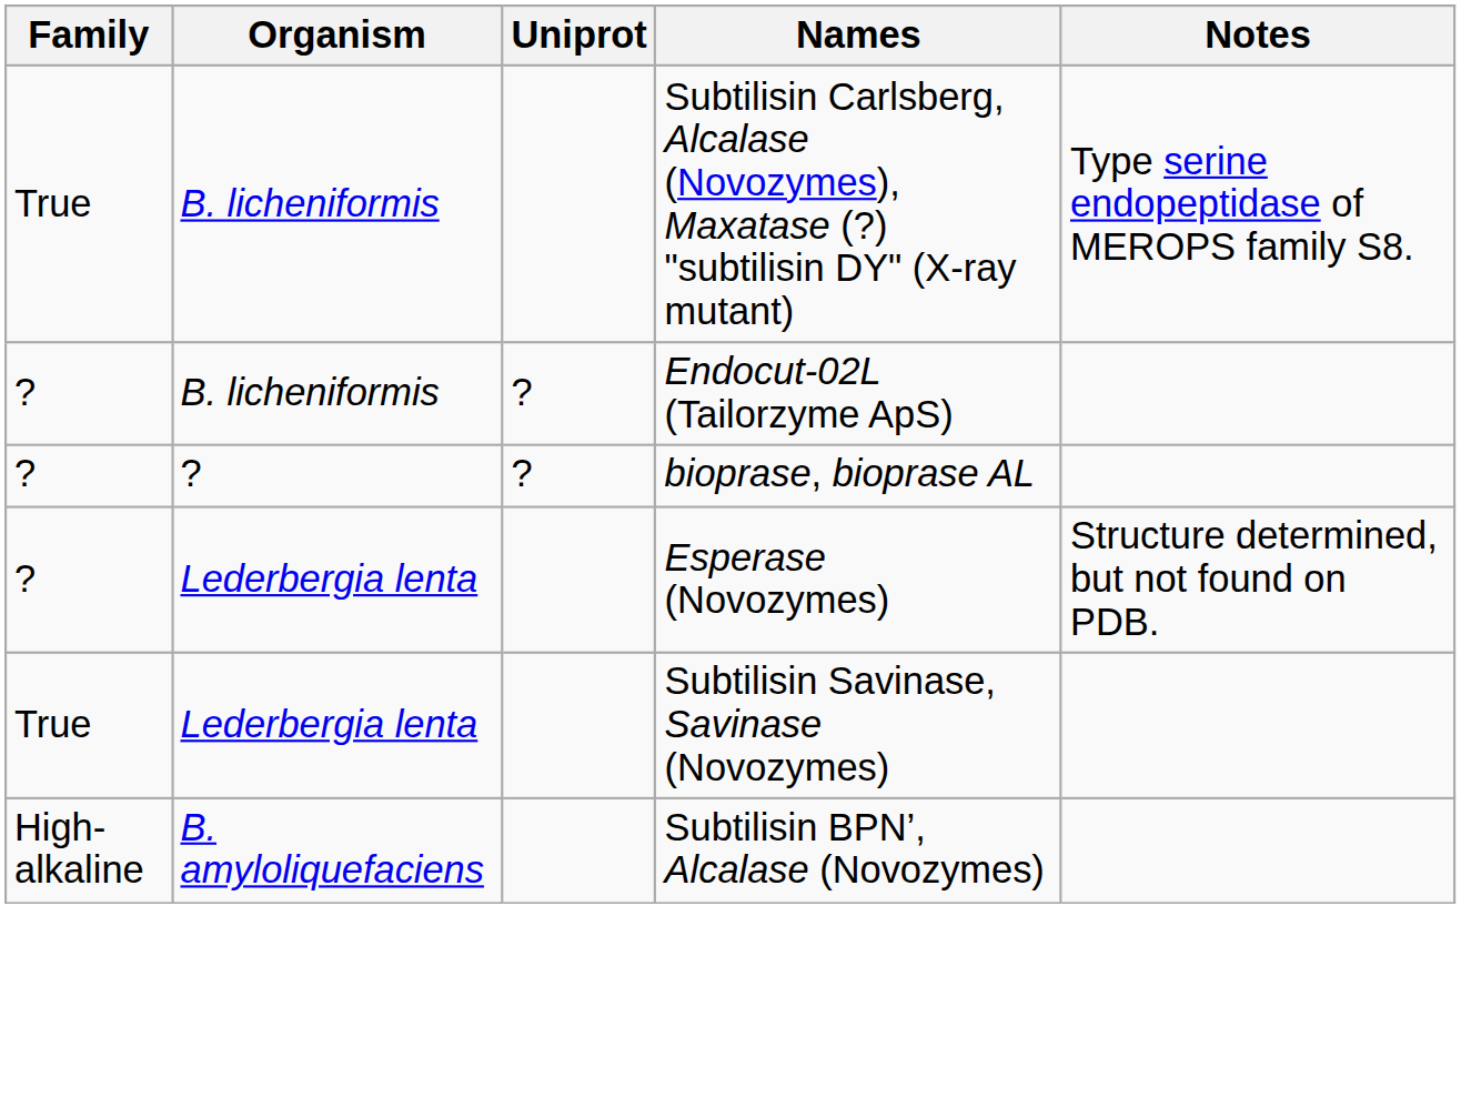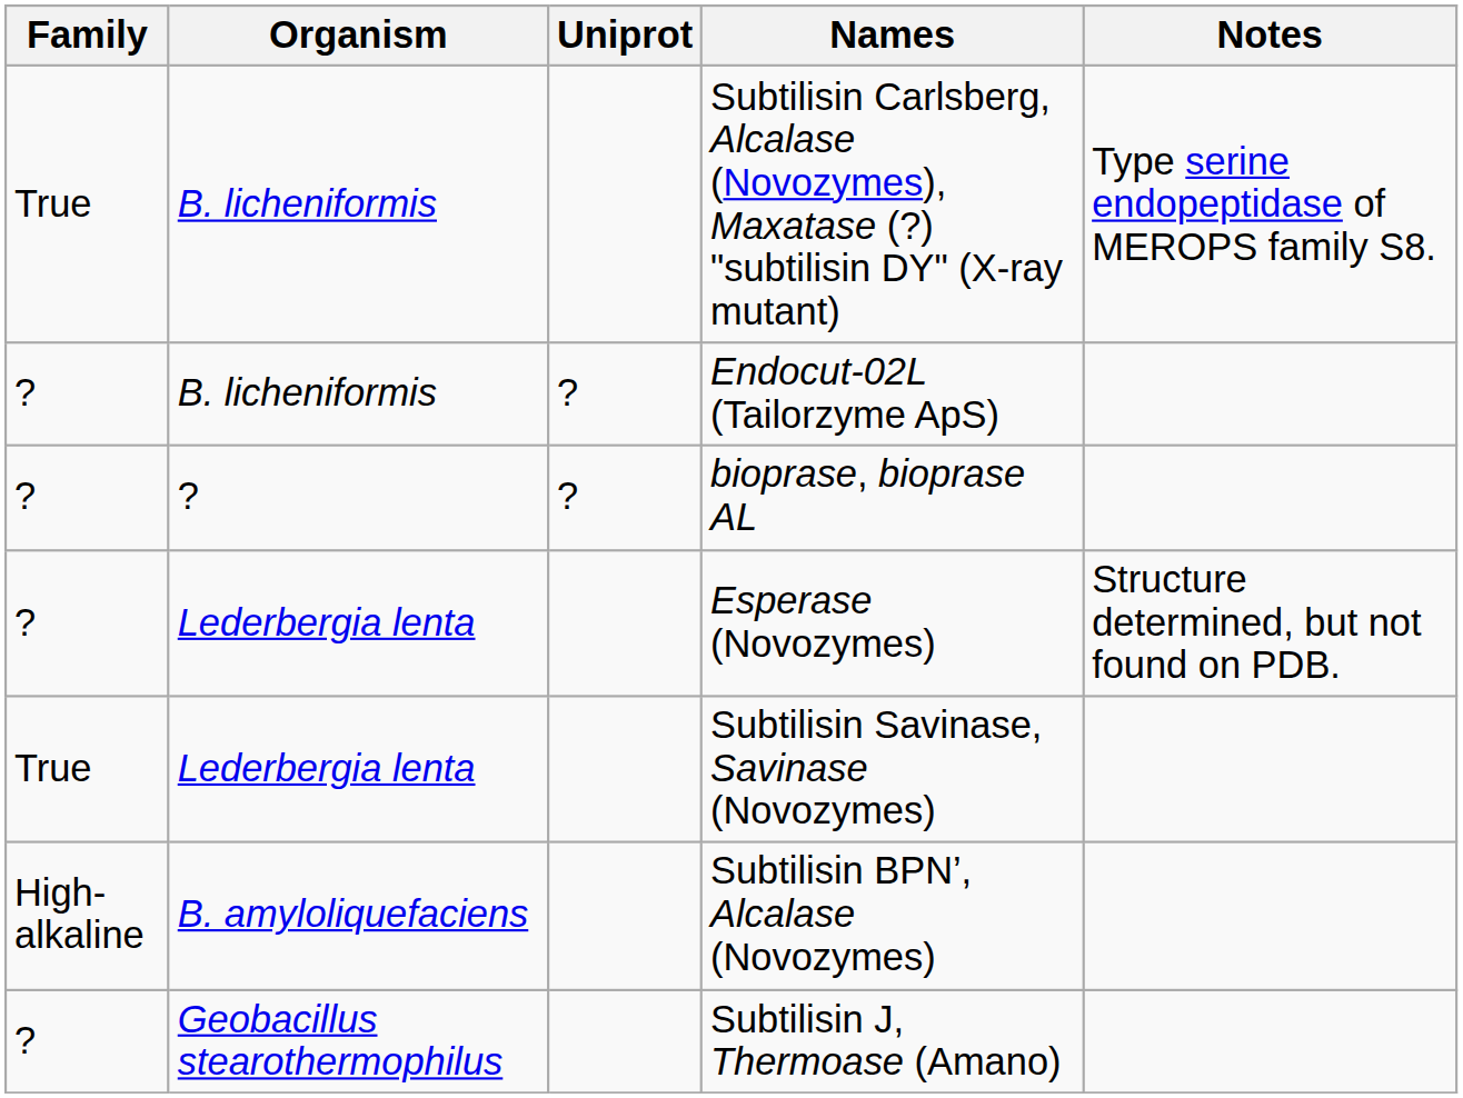+ row: ? | Geobacillus stearothermophilus | Subtilisin J, Thermoase (Amano)
